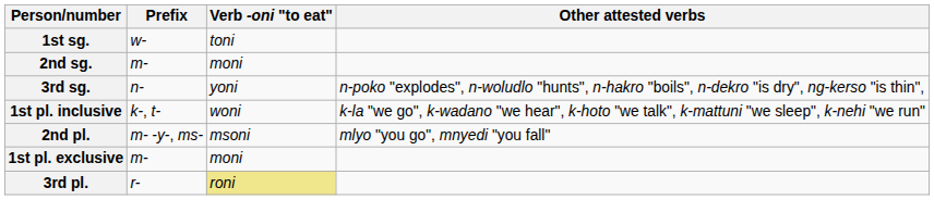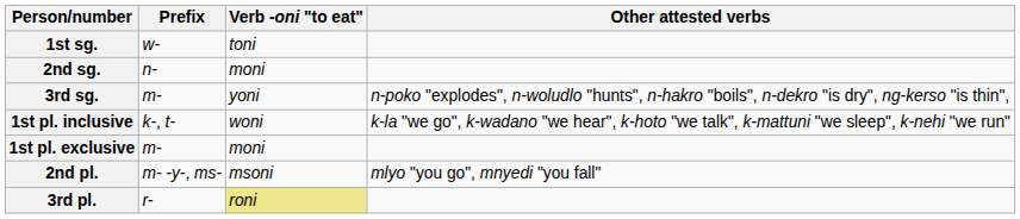2nd sg. | Prefix: m- -> n-
3rd sg. | Prefix: n- -> m-
rows swapped: 1st pl. exclusive <-> 2nd pl.
